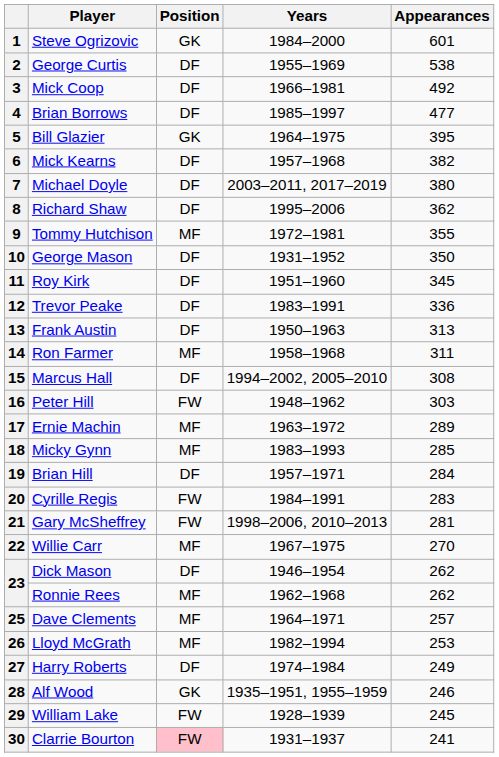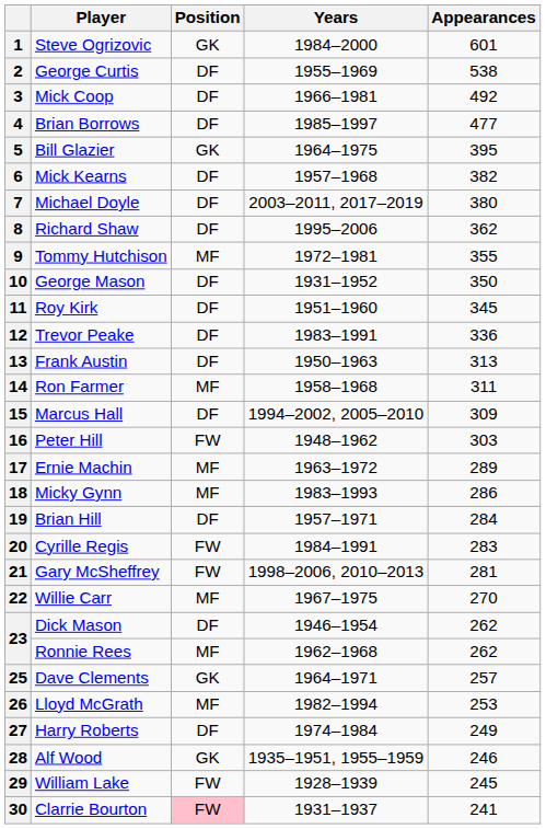15 | Appearances: 308 -> 309
18 | Appearances: 285 -> 286
25 | Position: MF -> GK
